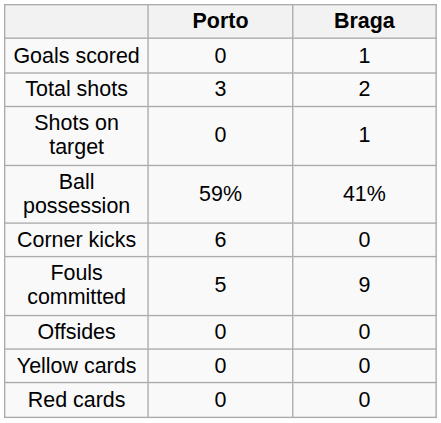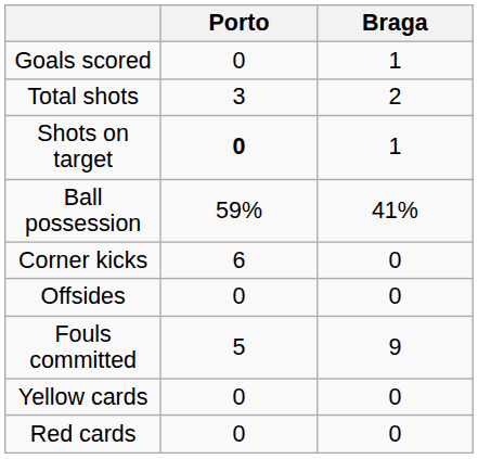Shots on target | Porto: normal -> bold
rows swapped: Fouls committed <-> Offsides
